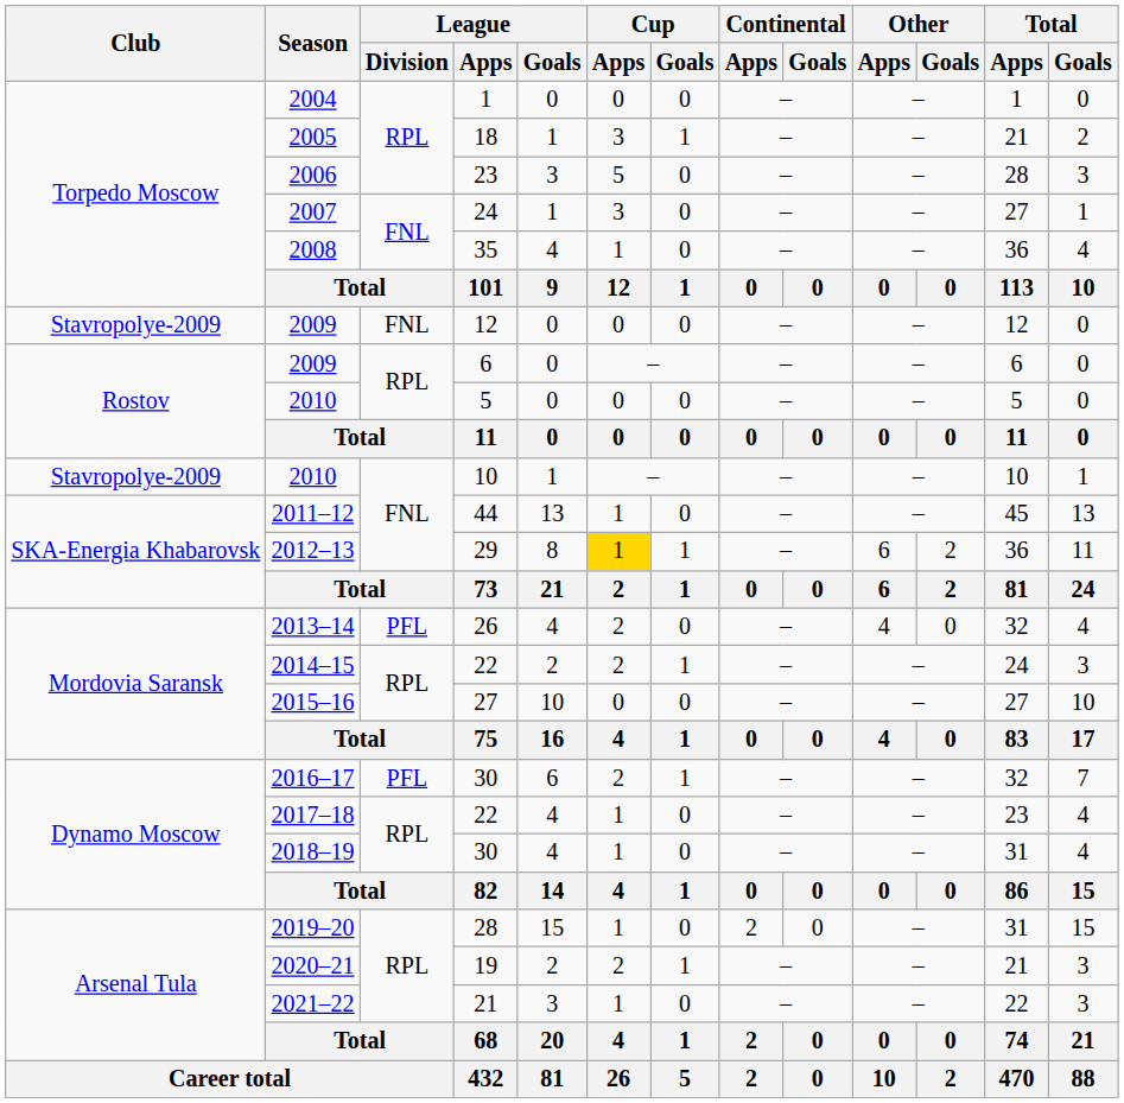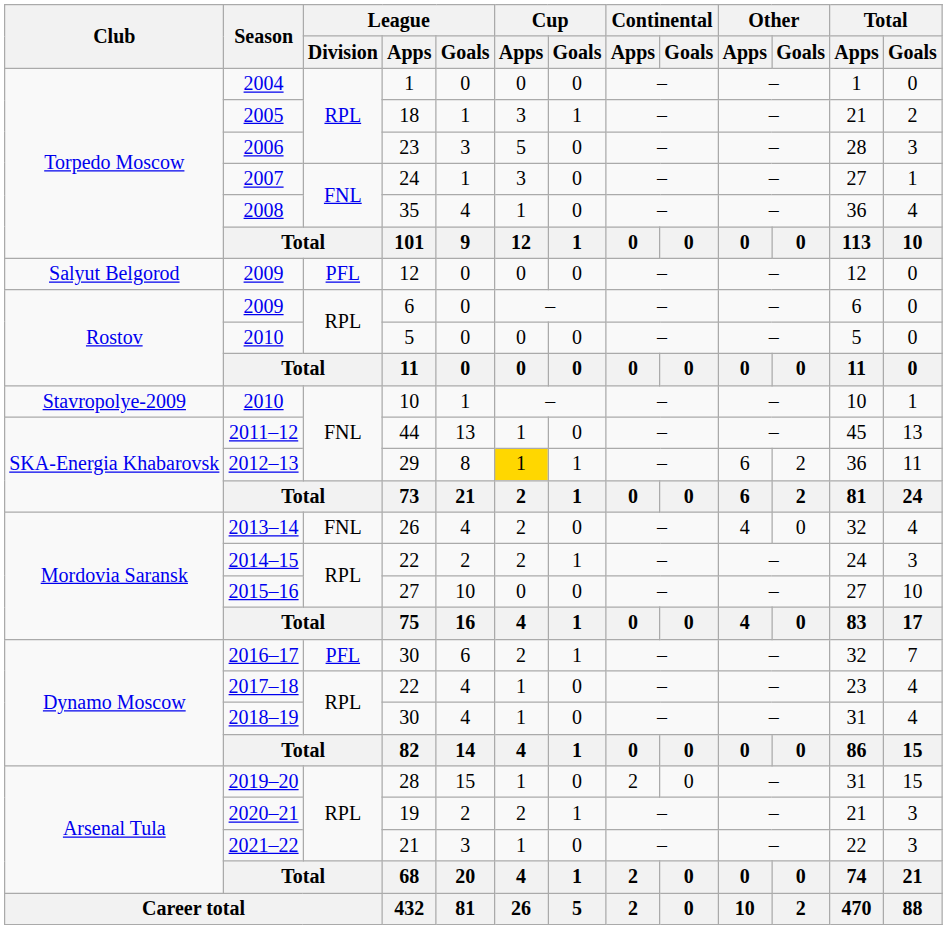2009 / 12 | Club: Stavropolye-2009 -> Salyut Belgorod
2009 / 12 | League / Division: FNL -> PFL
2013–14 | League / Division: PFL -> FNL
